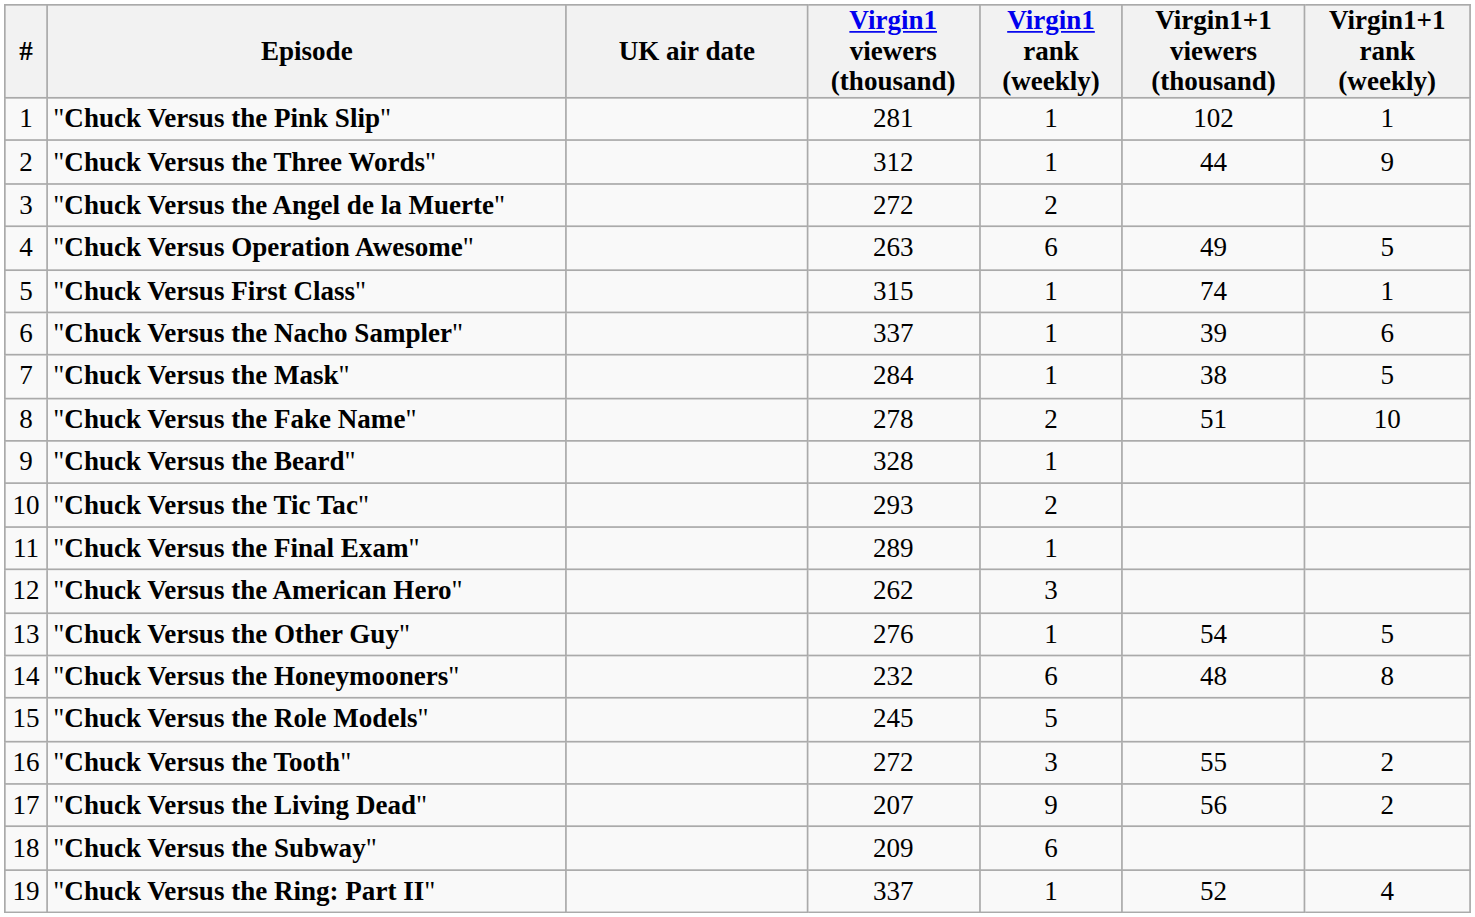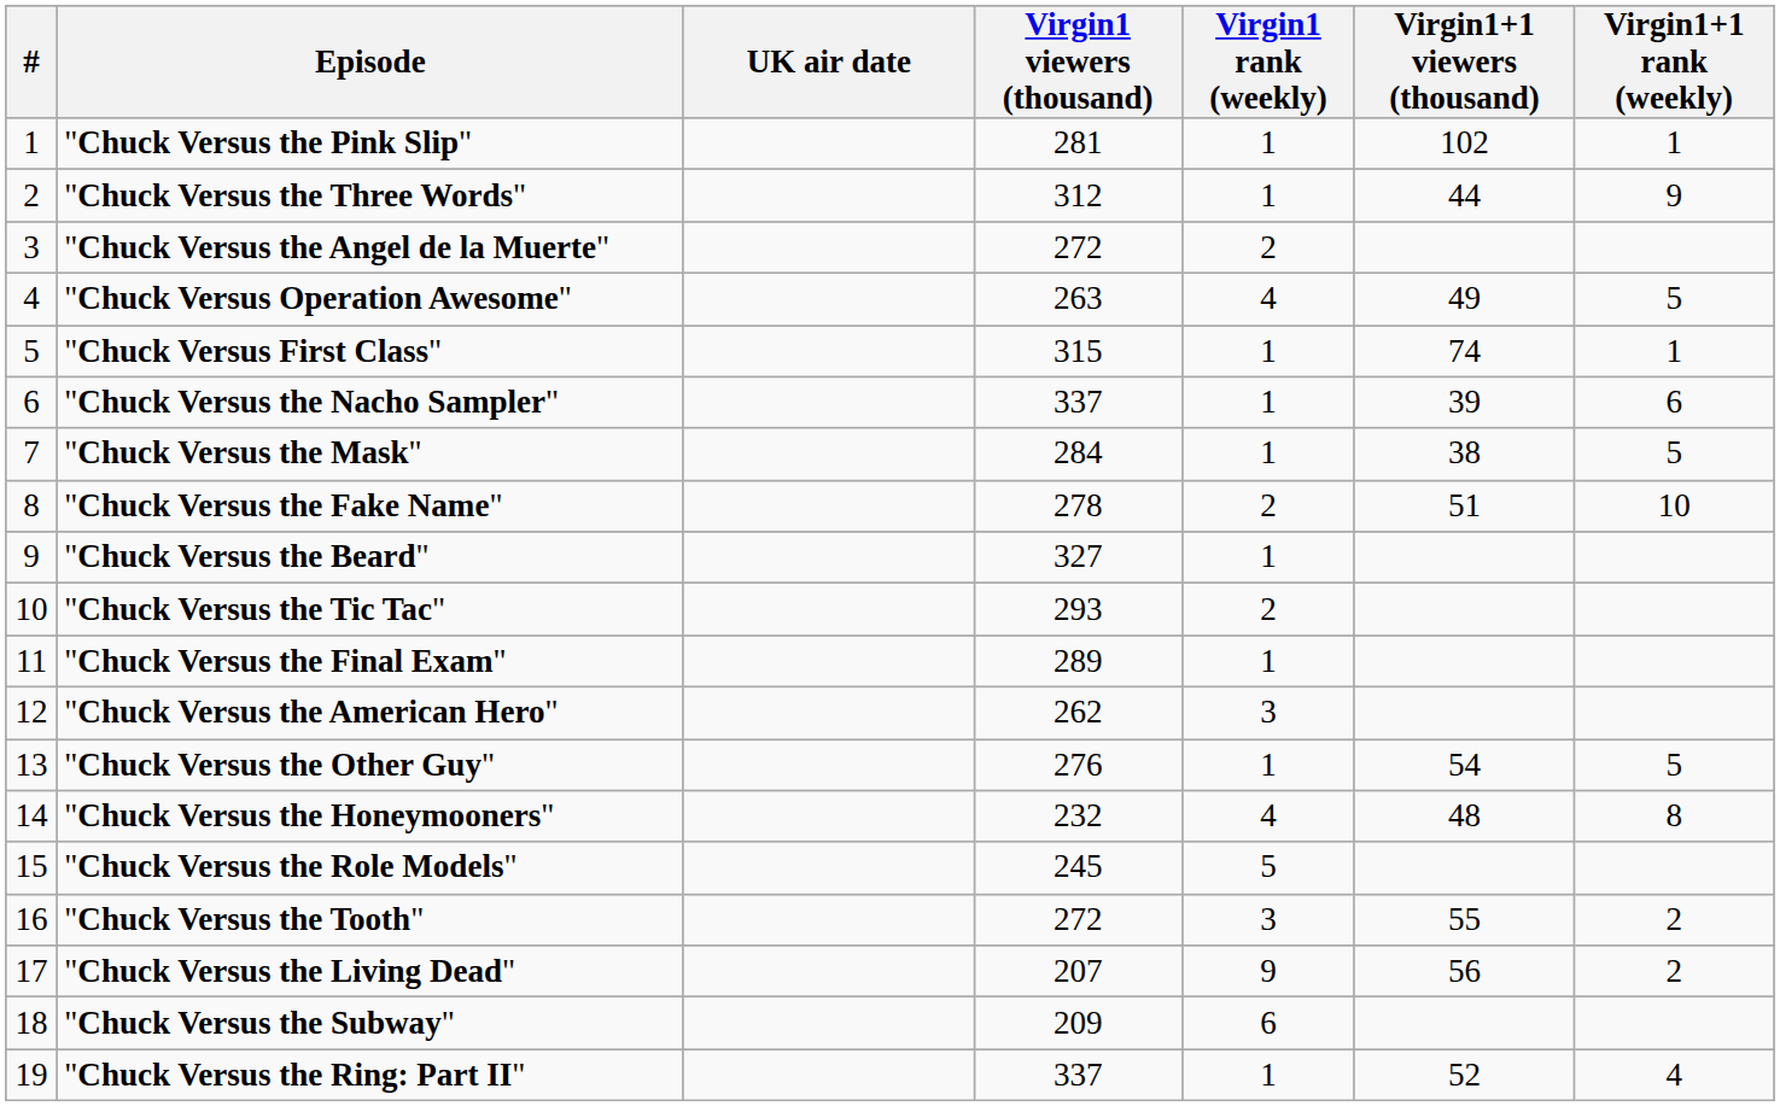"Chuck Versus Operation Awesome" | Virgin1 rank (weekly): 6 -> 4
"Chuck Versus the Beard" | Virgin1 viewers (thousand): 328 -> 327
"Chuck Versus the Honeymooners" | Virgin1 rank (weekly): 6 -> 4
